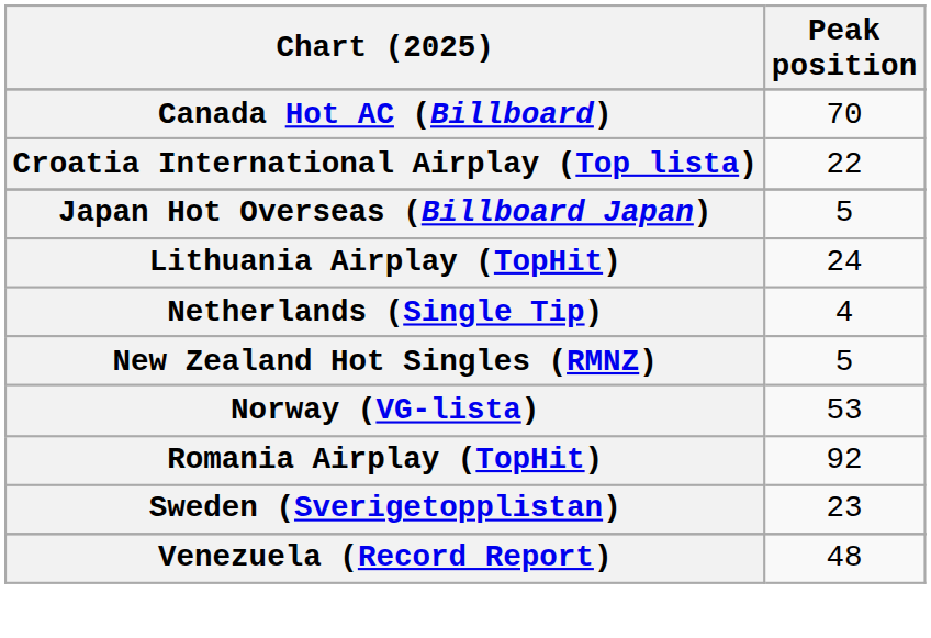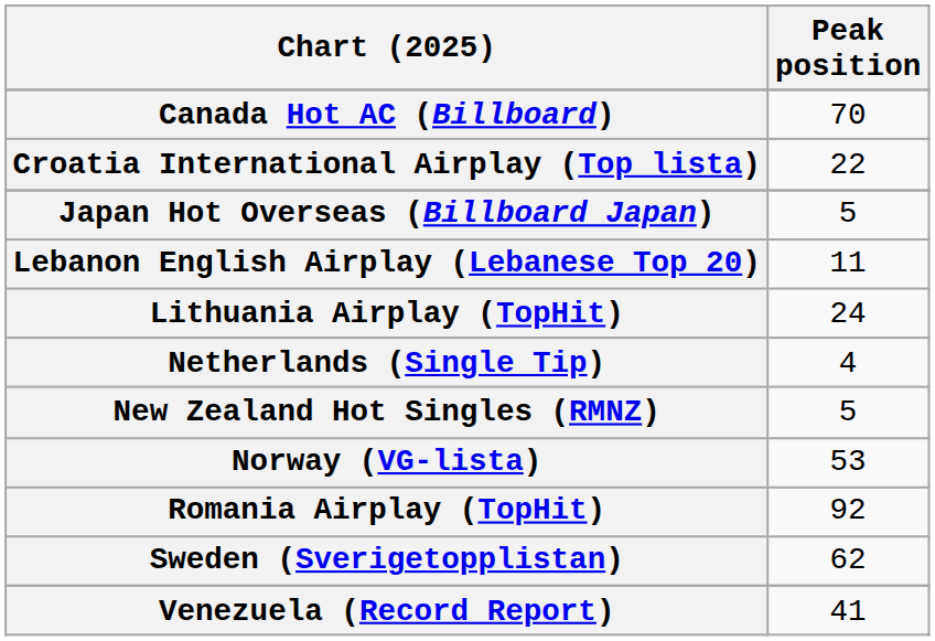+ row: Lebanon English Airplay (Lebanese Top 20) | 11
Sweden (Sverigetopplistan) | Peak position: 23 -> 62
Venezuela (Record Report) | Peak position: 48 -> 41
